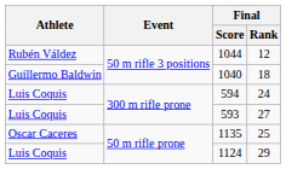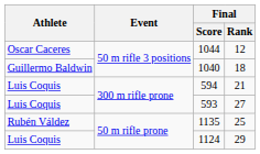1044 | Athlete: Rubén Váldez -> Oscar Caceres
594 | Final / Rank: 24 -> 21
1135 | Athlete: Oscar Caceres -> Rubén Váldez
